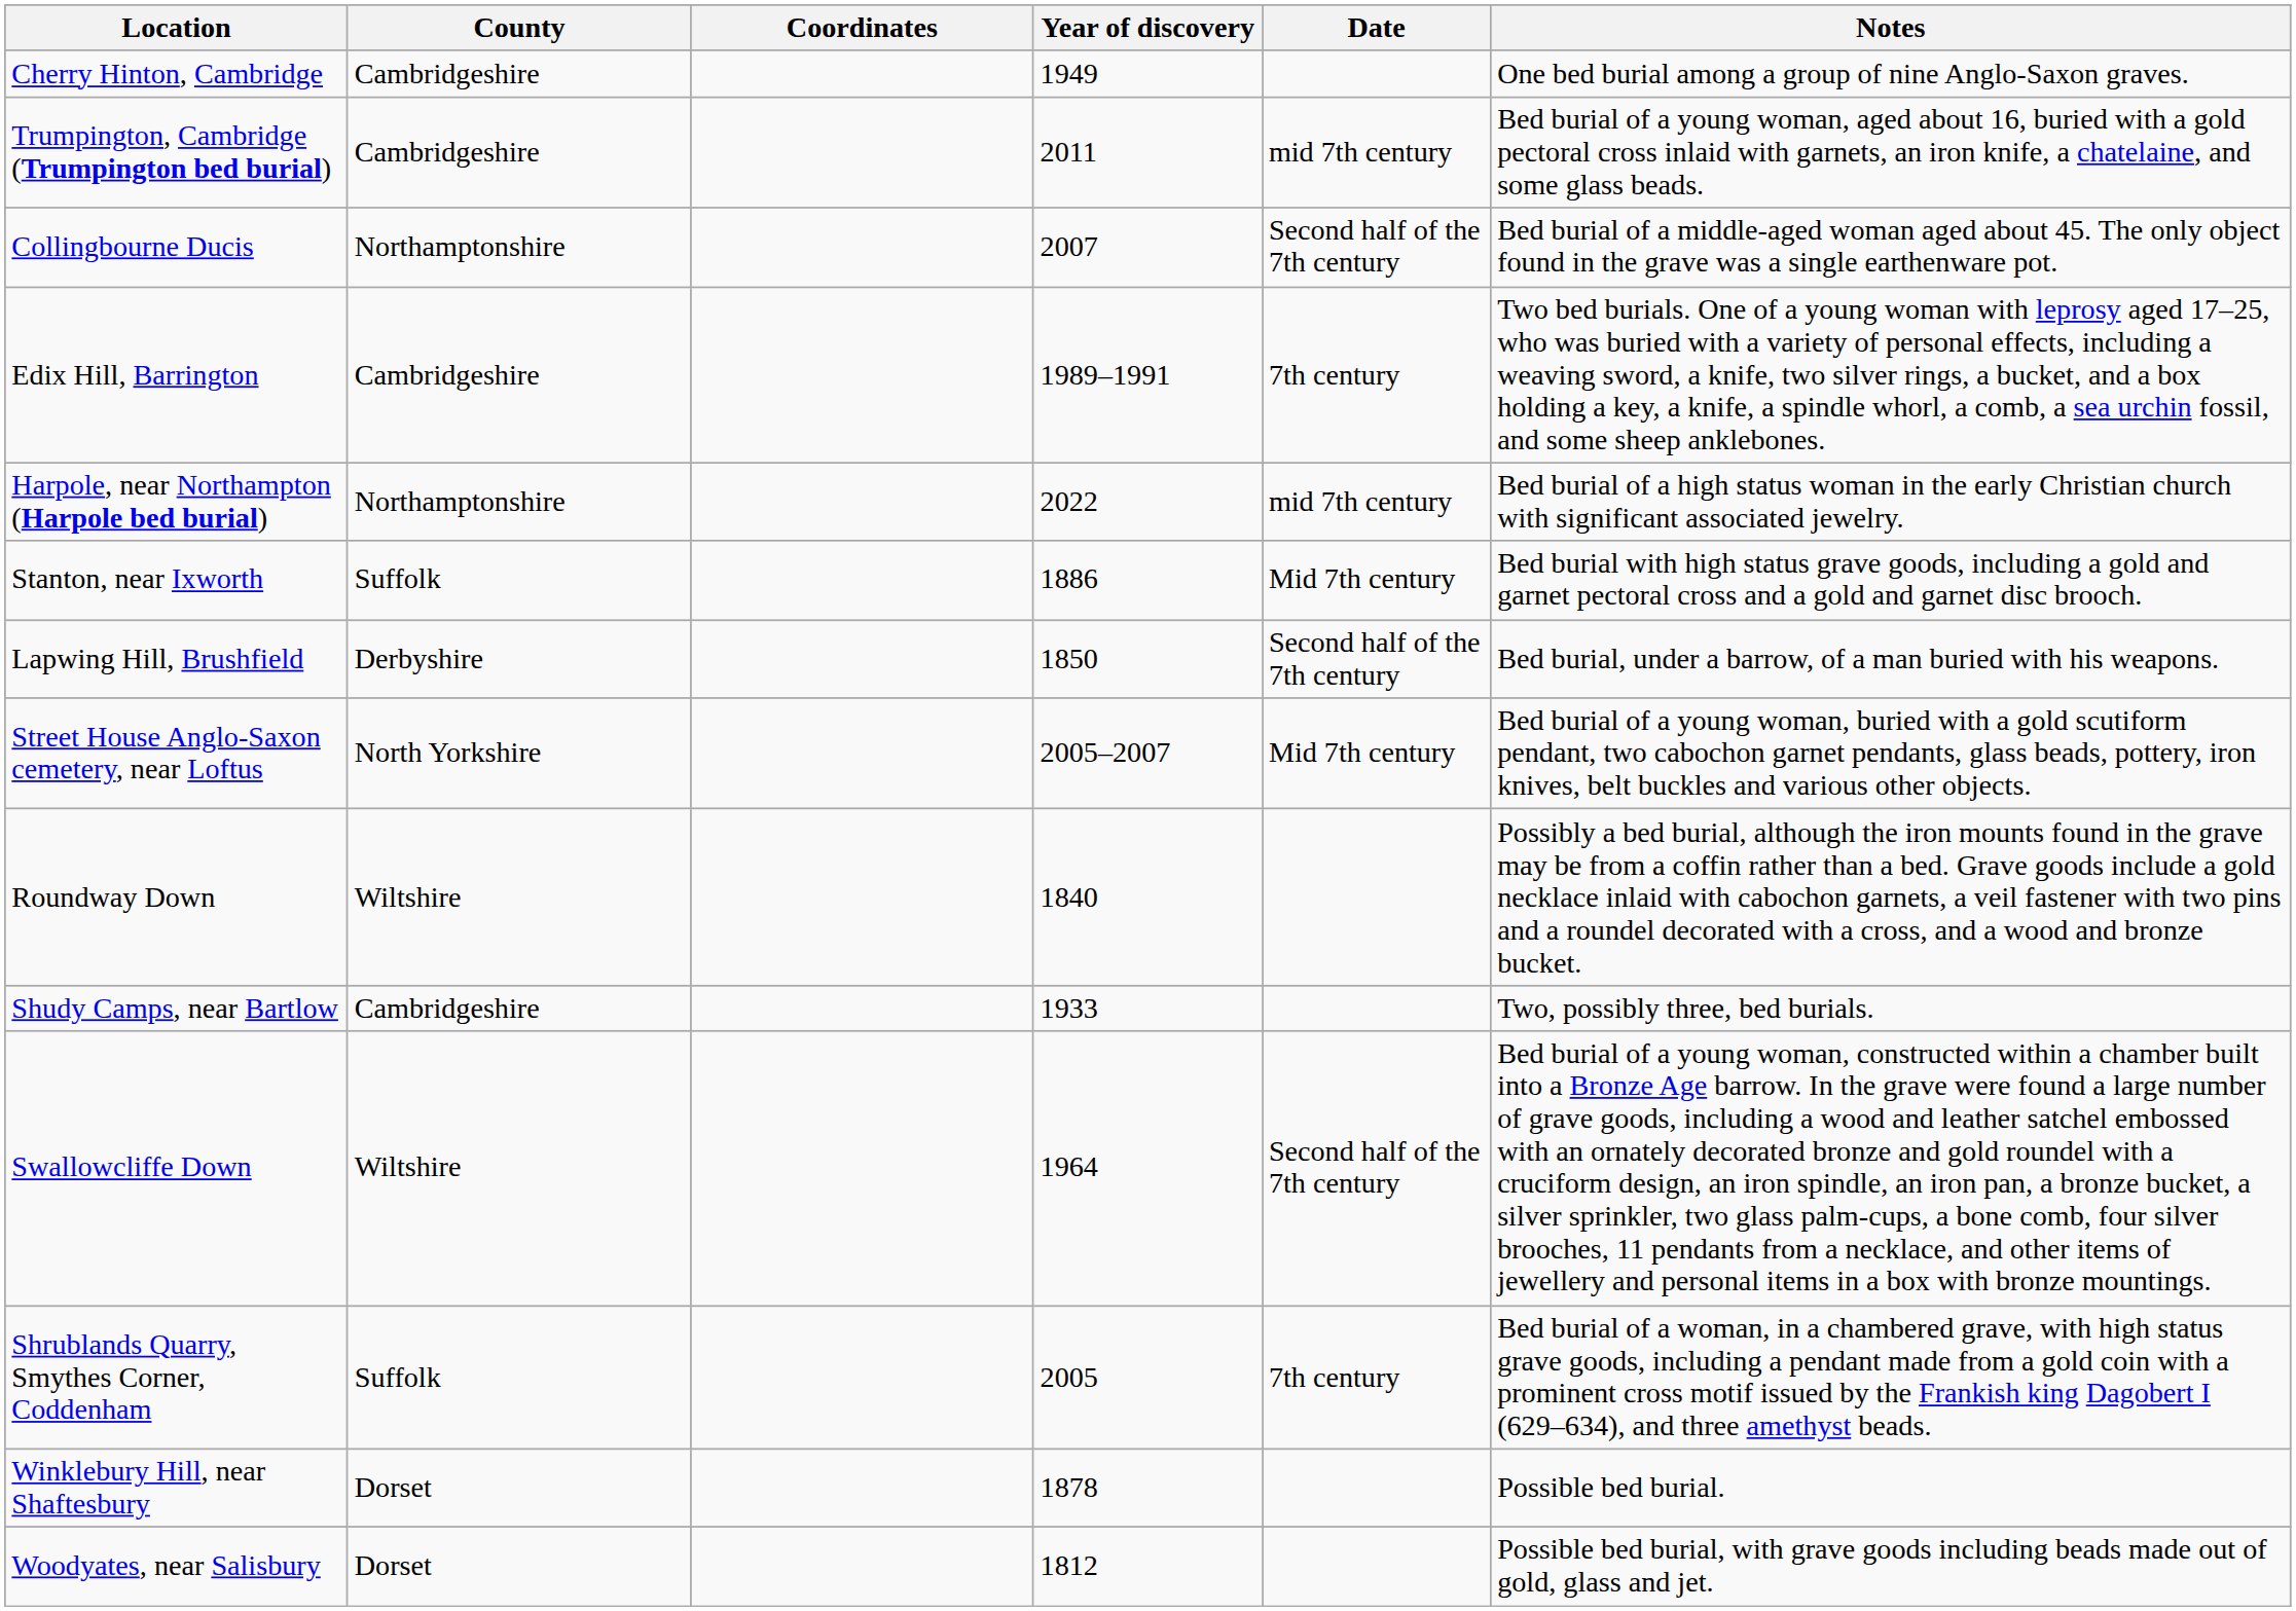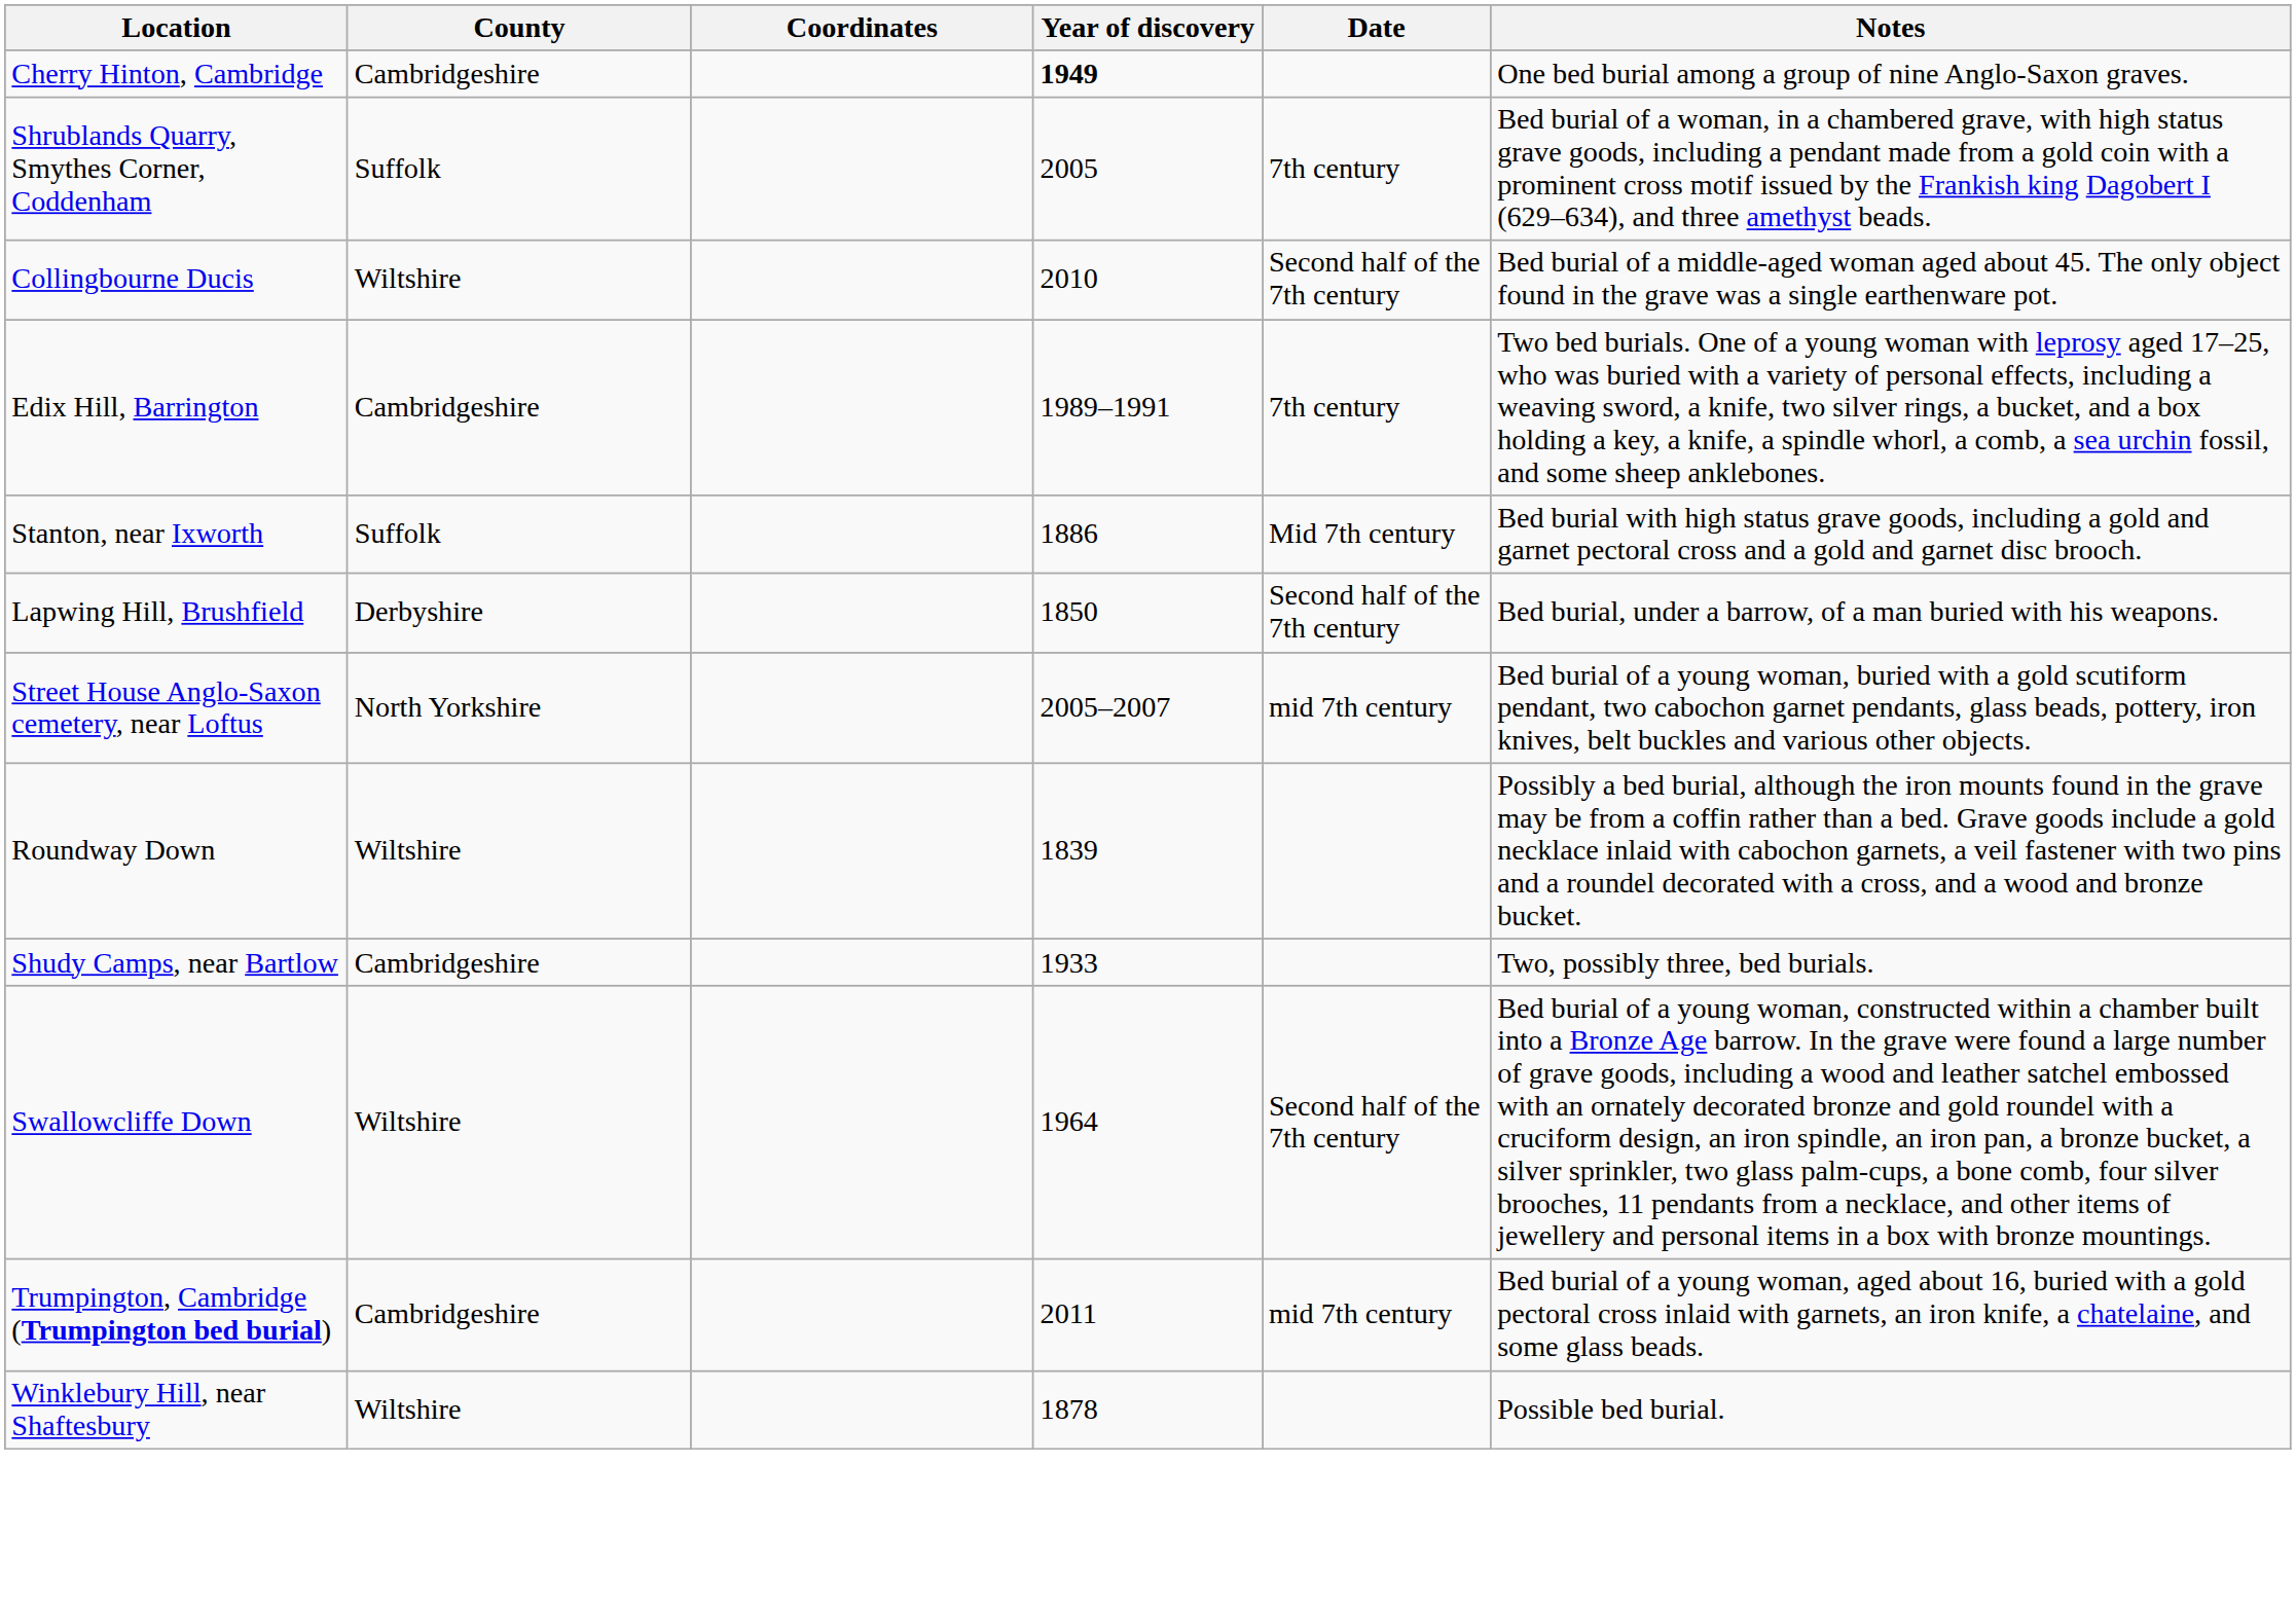Cherry Hinton, Cambridge | Year of discovery: normal -> bold
rows swapped: Shrublands Quarry, Smythes Corner, Coddenham <-> Trumpington, Cambridge (Trumpington bed burial)
Collingbourne Ducis | County: Northamptonshire -> Wiltshire
Collingbourne Ducis | Year of discovery: 2007 -> 2010
- row: Harpole, near Northampton (Harpole bed burial) | Northamptonshire | 2022 | mid 7th century | Bed burial of a high status woman in the early Christian church with significant associated jewelry.
Street House Anglo-Saxon cemetery, near Loftus | Date: Mid 7th century -> mid 7th century
Roundway Down | Year of discovery: 1840 -> 1839
Winklebury Hill, near Shaftesbury | County: Dorset -> Wiltshire
- row: Woodyates, near Salisbury | Dorset | 1812 | Possible bed burial, with grave goods including beads made out of gold, glass and jet.
